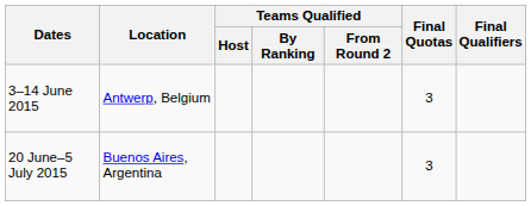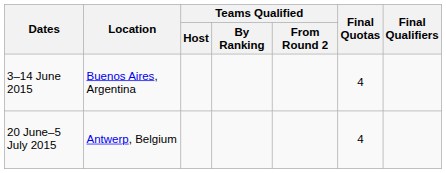3–14 June 2015 | Location: Antwerp, Belgium -> Buenos Aires, Argentina
3–14 June 2015 | Final Quotas: 3 -> 4
20 June–5 July 2015 | Location: Buenos Aires, Argentina -> Antwerp, Belgium
20 June–5 July 2015 | Final Quotas: 3 -> 4
